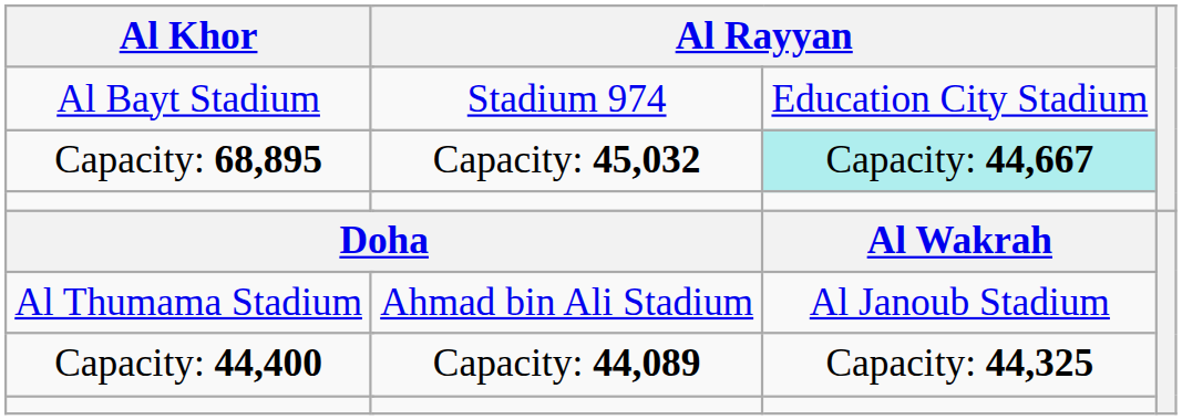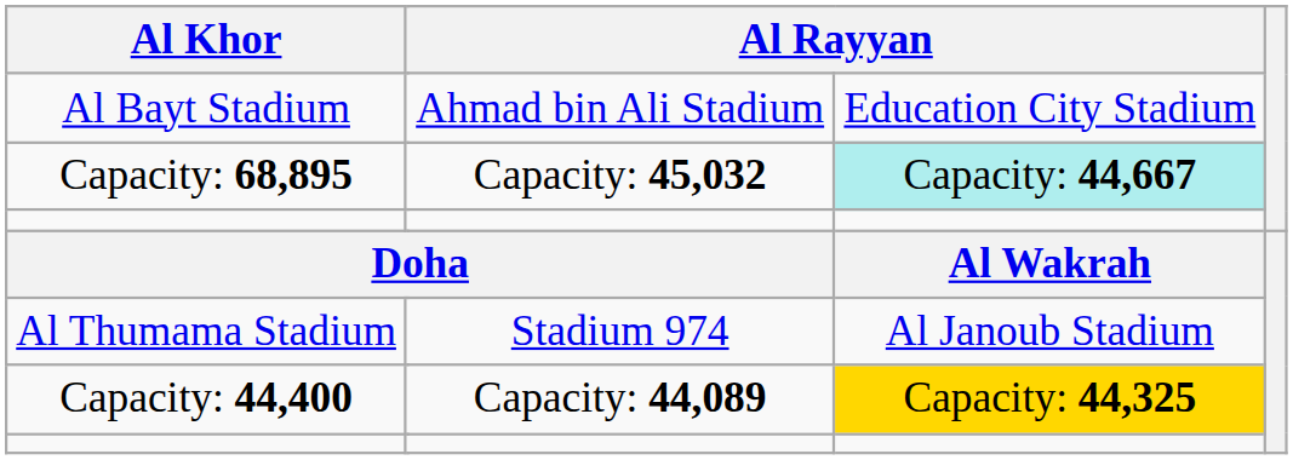Al Bayt Stadium | column 3: Stadium 974 -> Ahmad bin Ali Stadium
Al Thumama Stadium | column 3: Ahmad bin Ali Stadium -> Stadium 974
Capacity: 44,400 | column 4: no background -> gold background
